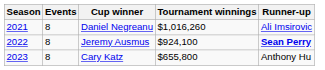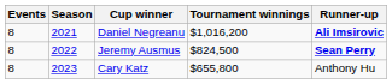columns swapped: Season <-> Events
Daniel Negreanu | Tournament winnings: $1,016,260 -> $1,016,200
Daniel Negreanu | Runner-up: normal -> bold
Jeremy Ausmus | Tournament winnings: $924,100 -> $824,500
